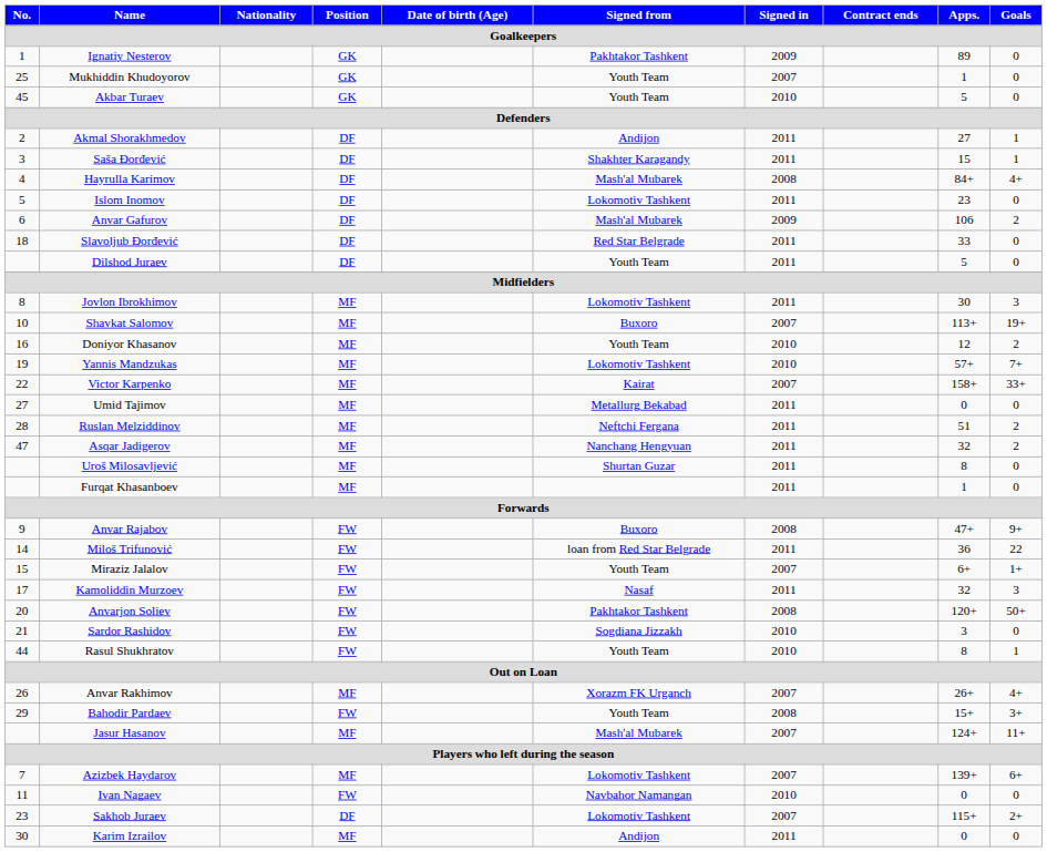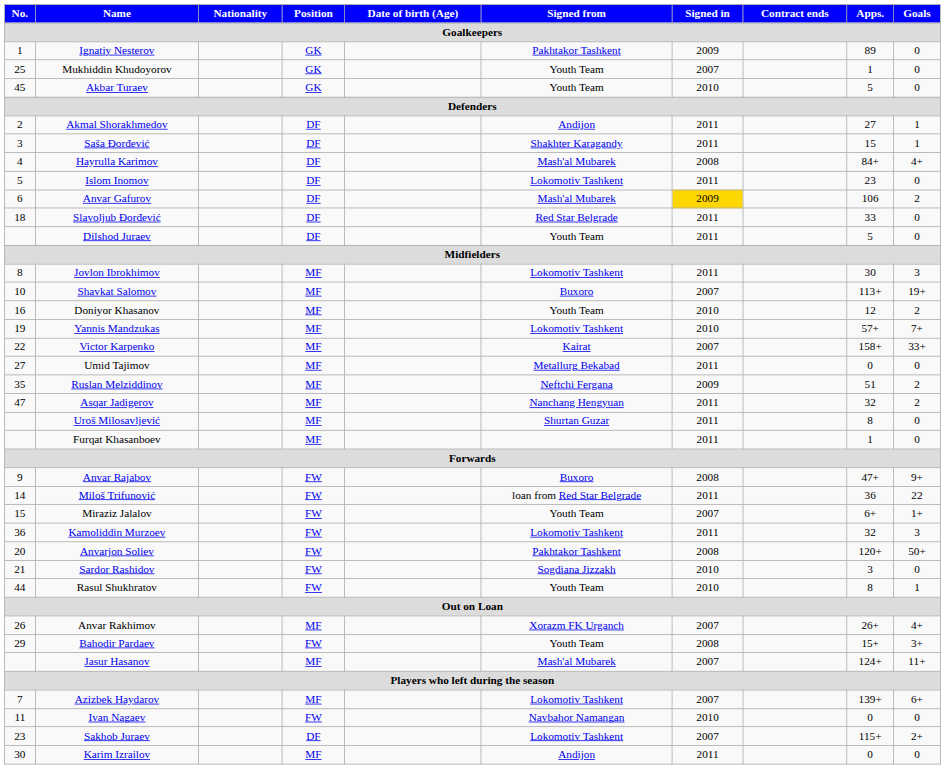Anvar Gafurov | Signed in: no background -> gold background
Ruslan Melziddinov | No.: 28 -> 35
Ruslan Melziddinov | Signed in: 2011 -> 2009
Kamoliddin Murzoev | No.: 17 -> 36
Kamoliddin Murzoev | Signed from: Nasaf -> Lokomotiv Tashkent
